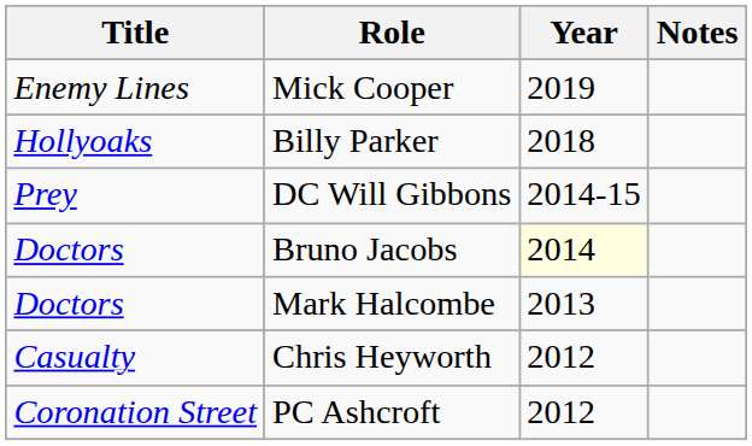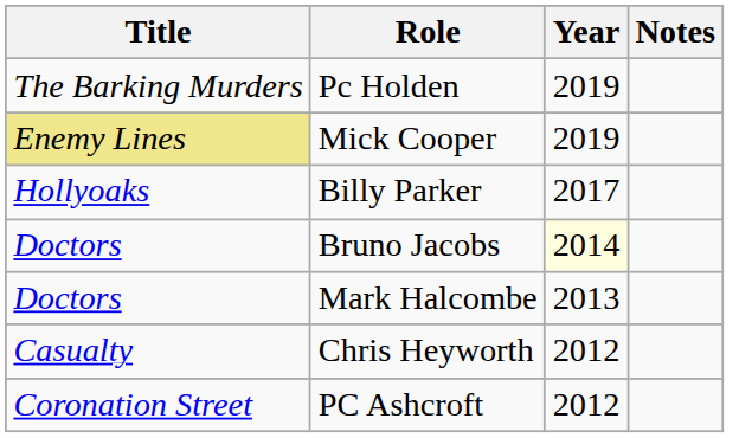+ row: The Barking Murders | Pc Holden | 2019
Mick Cooper | Title: no background -> khaki background
Billy Parker | Year: 2018 -> 2017
- row: Prey | DC Will Gibbons | 2014-15
